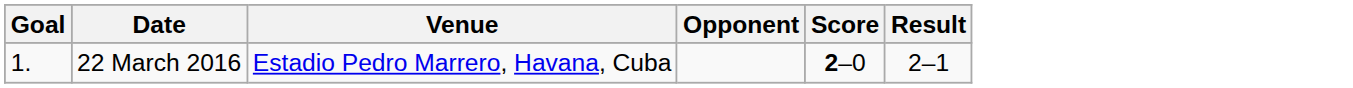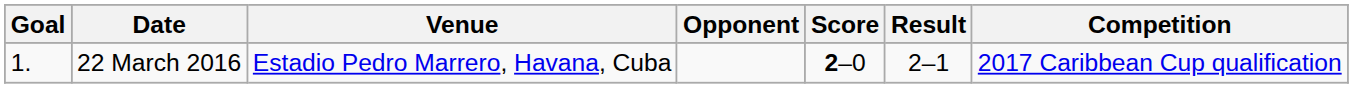+ column: Competition | 2017 Caribbean Cup qualification
